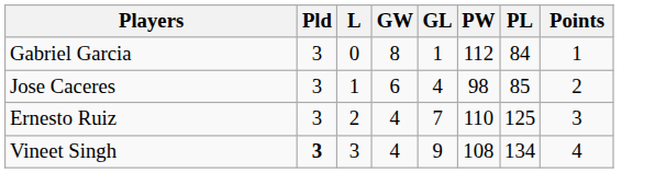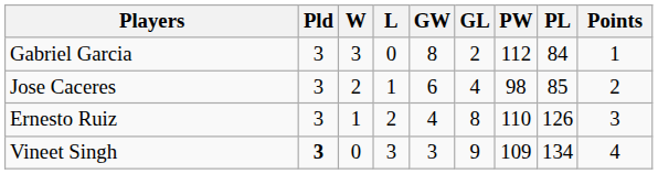+ column: W | 3 | 2 | 1 | 0
Gabriel Garcia | GL: 1 -> 2
Ernesto Ruiz | GL: 7 -> 8
Ernesto Ruiz | PL: 125 -> 126
Vineet Singh | GW: 4 -> 3
Vineet Singh | PW: 108 -> 109
